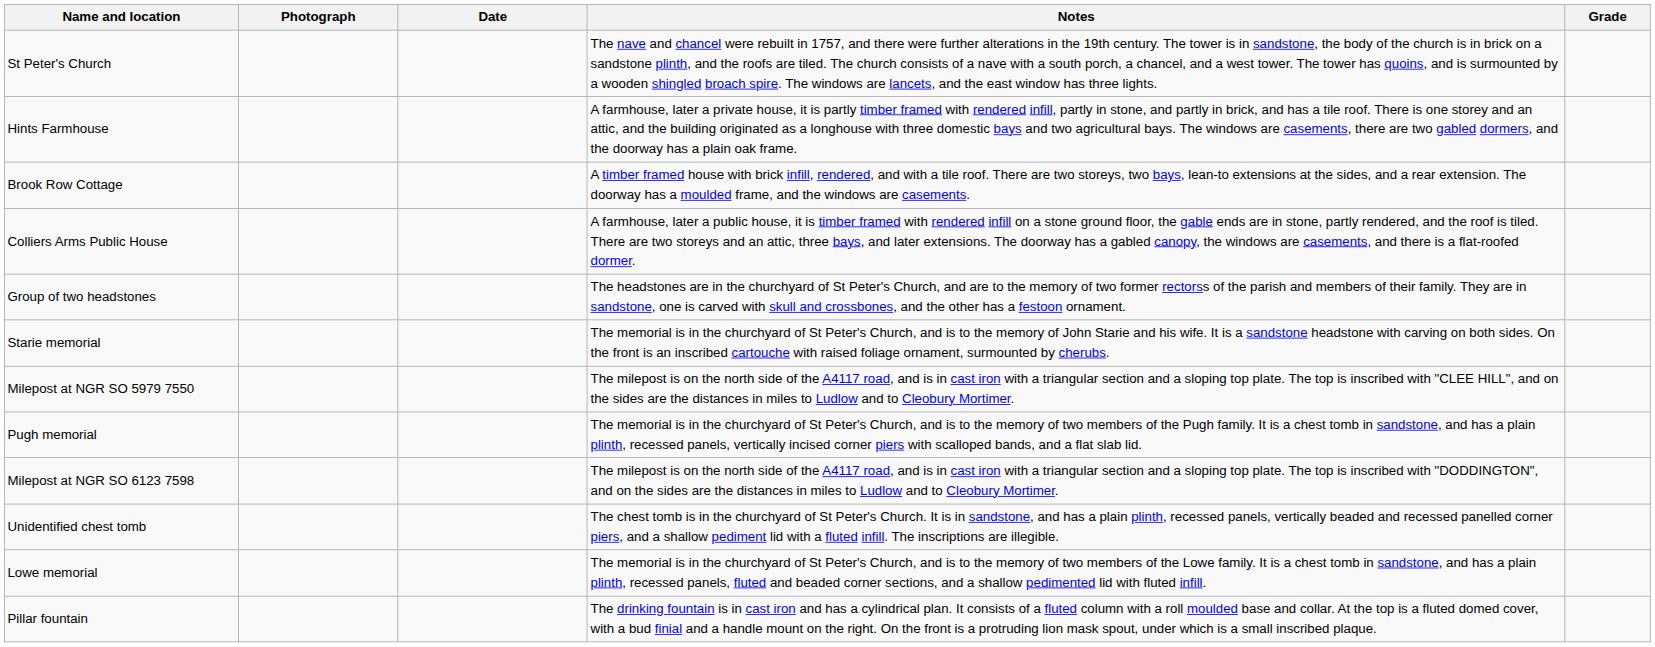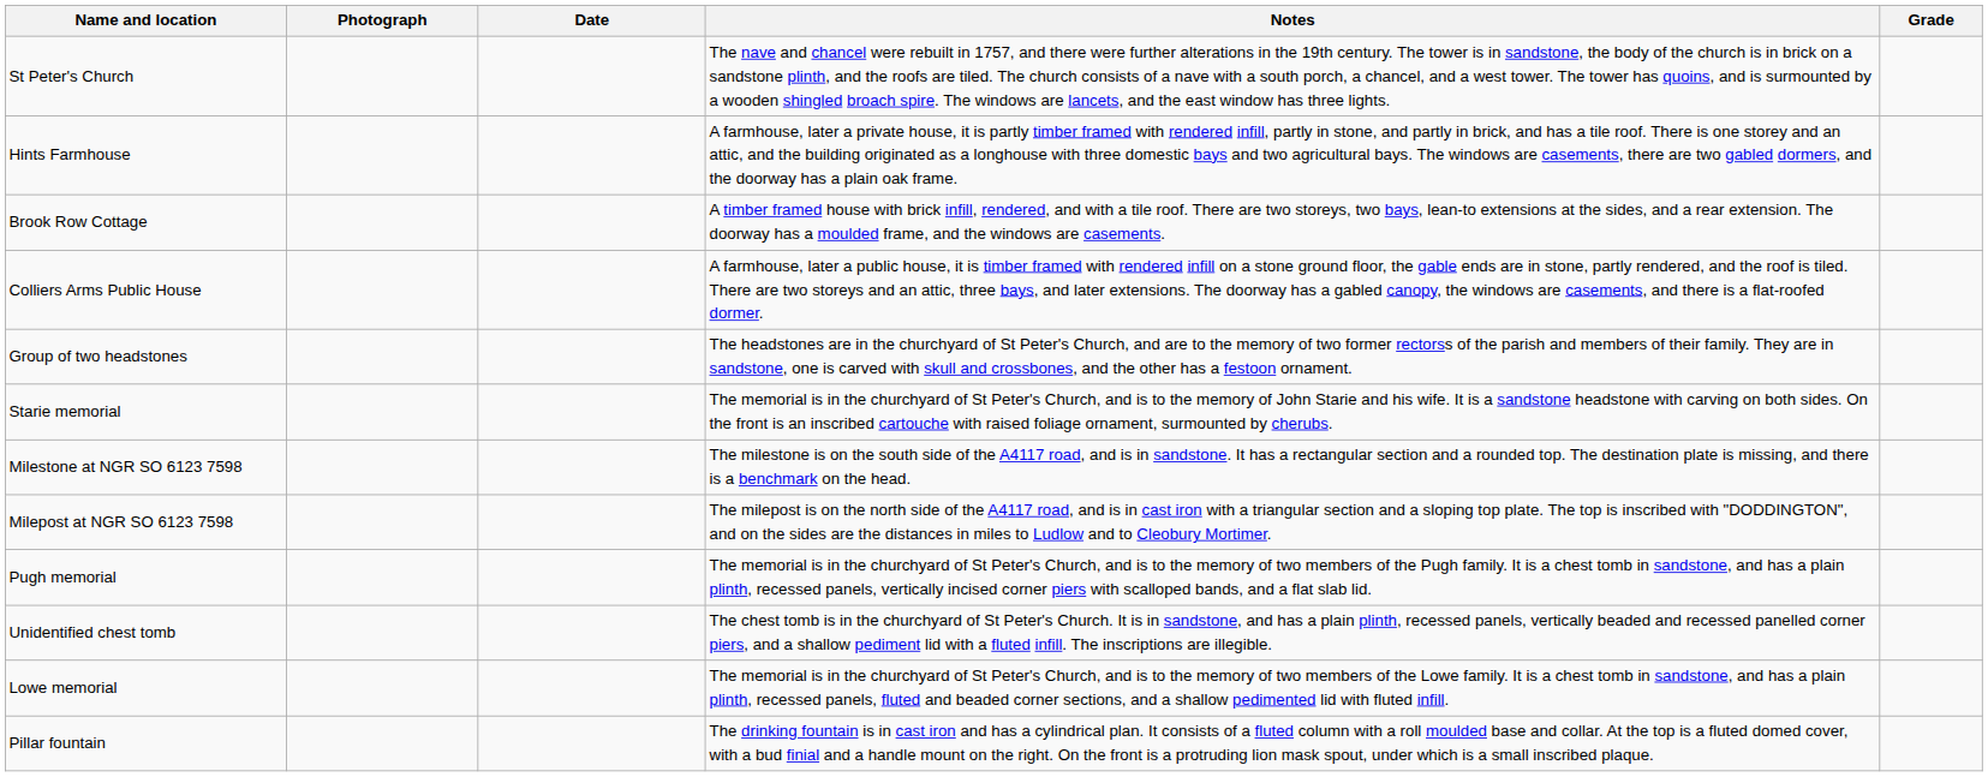+ row: Milestone at NGR SO 6123 7598 | The milestone is on the south side of the A4117 road, and is in sandstone. It has a rectangular section and a rounded top. The destination plate is missing, and there is a benchmark on the head.
- row: Milepost at NGR SO 5979 7550 | The milepost is on the north side of the A4117 road, and is in cast iron with a triangular section and a sloping top plate. The top is inscribed with "CLEE HILL", and on the sides are the distances in miles to Ludlow and to Cleobury Mortimer.
rows swapped: Milepost at NGR SO 6123 7598 <-> Pugh memorial
